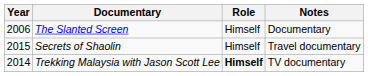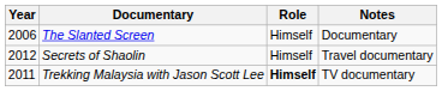Secrets of Shaolin | Year: 2015 -> 2012
Trekking Malaysia with Jason Scott Lee | Year: 2014 -> 2011
